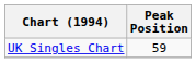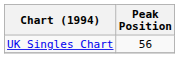UK Singles Chart | Peak Position: 59 -> 56
